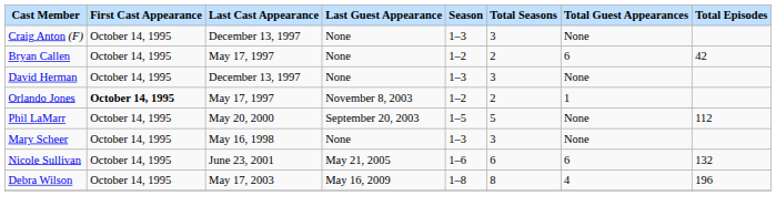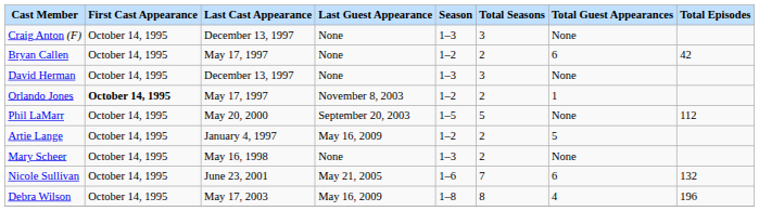+ row: Artie Lange | October 14, 1995 | January 4, 1997 | May 16, 2009 | 1–2 | 2 | 5
Mary Scheer | Total Seasons: 3 -> 2
Nicole Sullivan | Total Seasons: 6 -> 7
